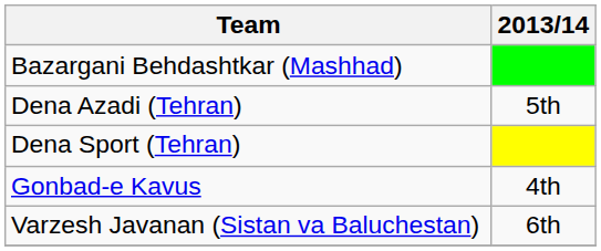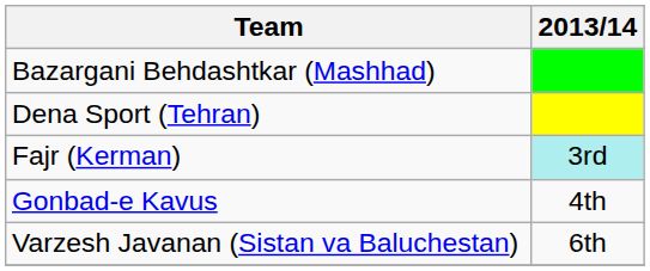- row: Dena Azadi (Tehran) | 5th
+ row: Fajr (Kerman) | 3rd
